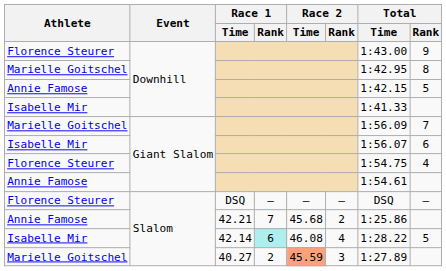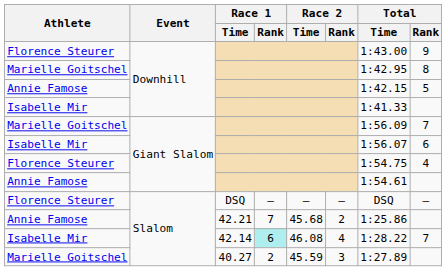42.14 | Total / Rank: 5 -> 7
40.27 | Race 2 / Time: lightsalmon background -> no background
